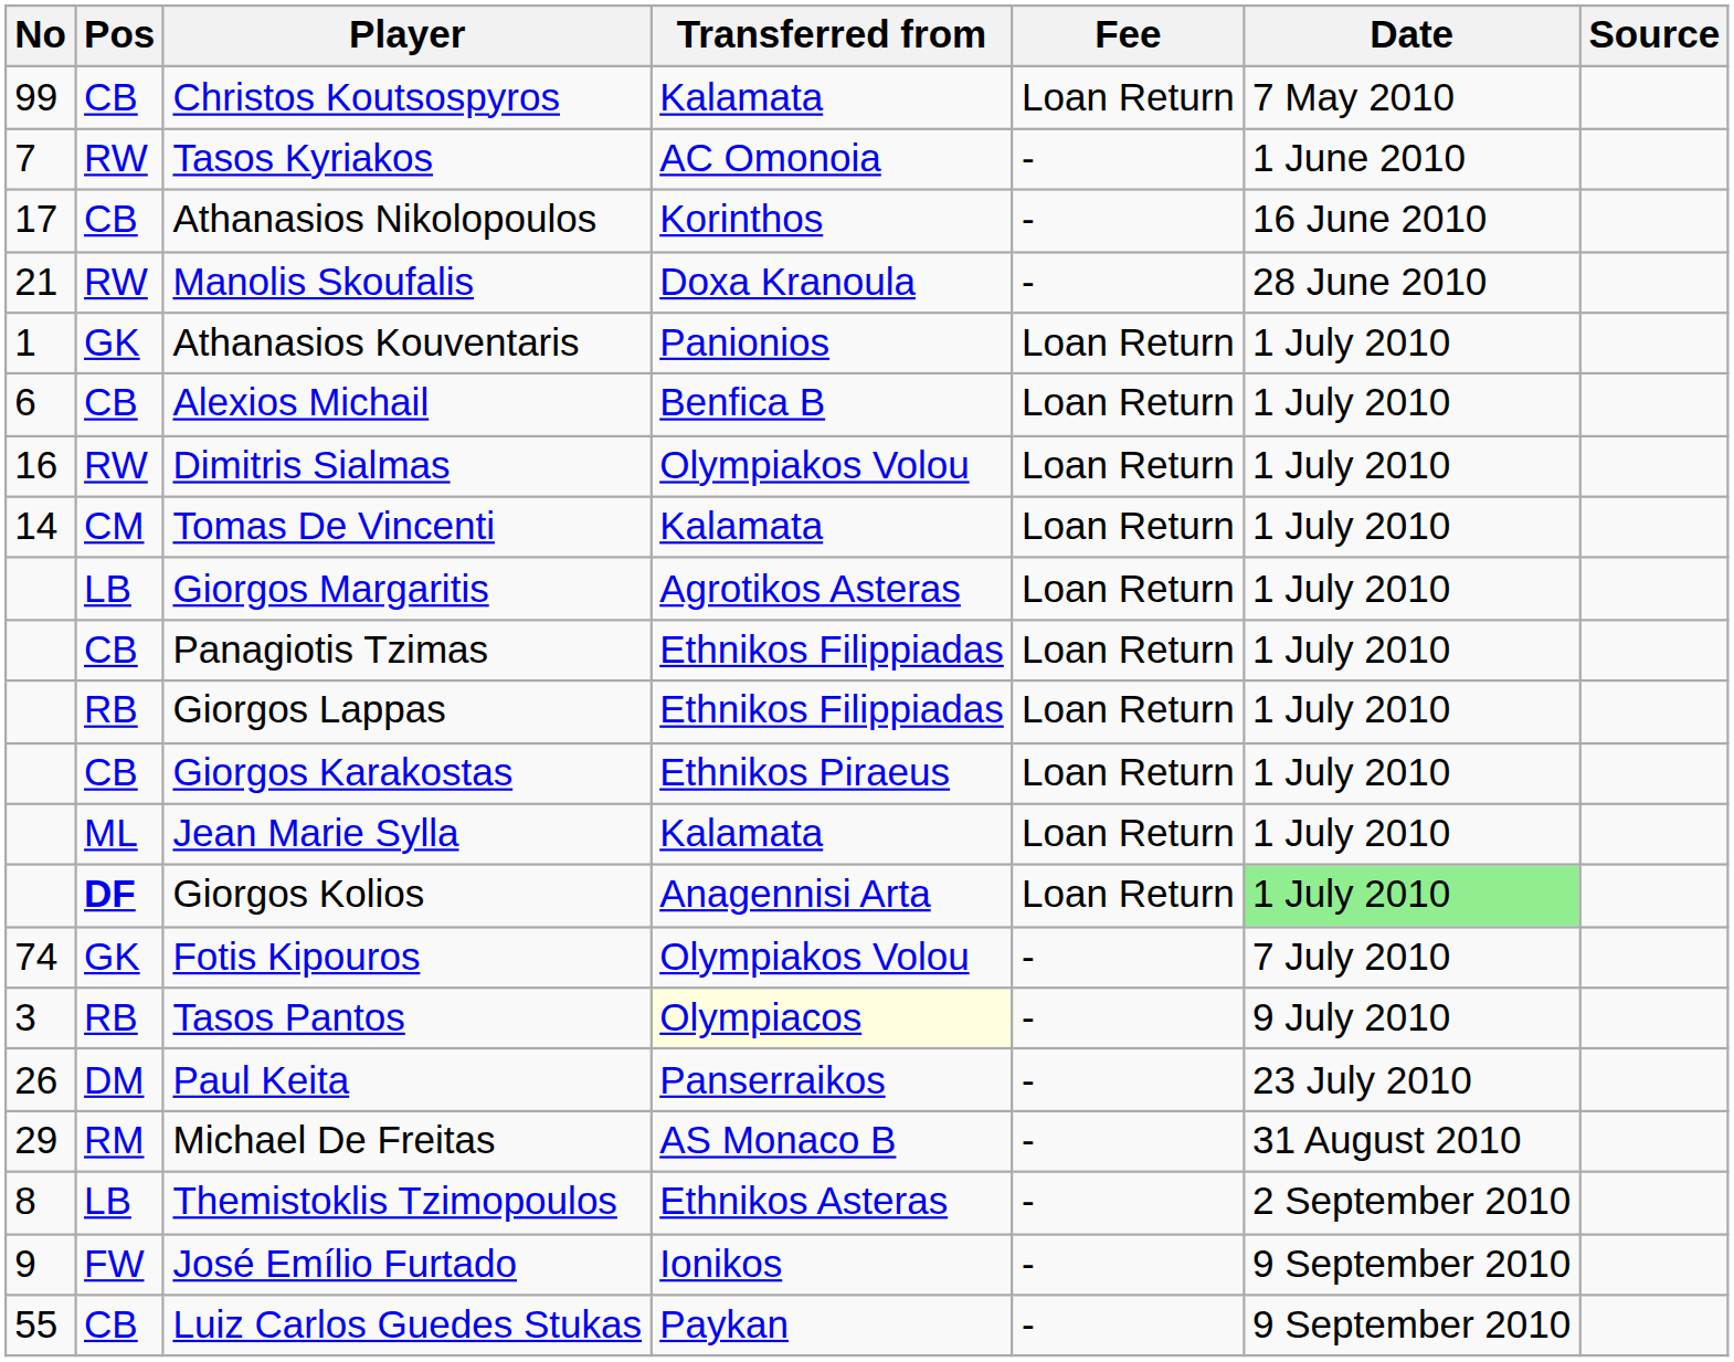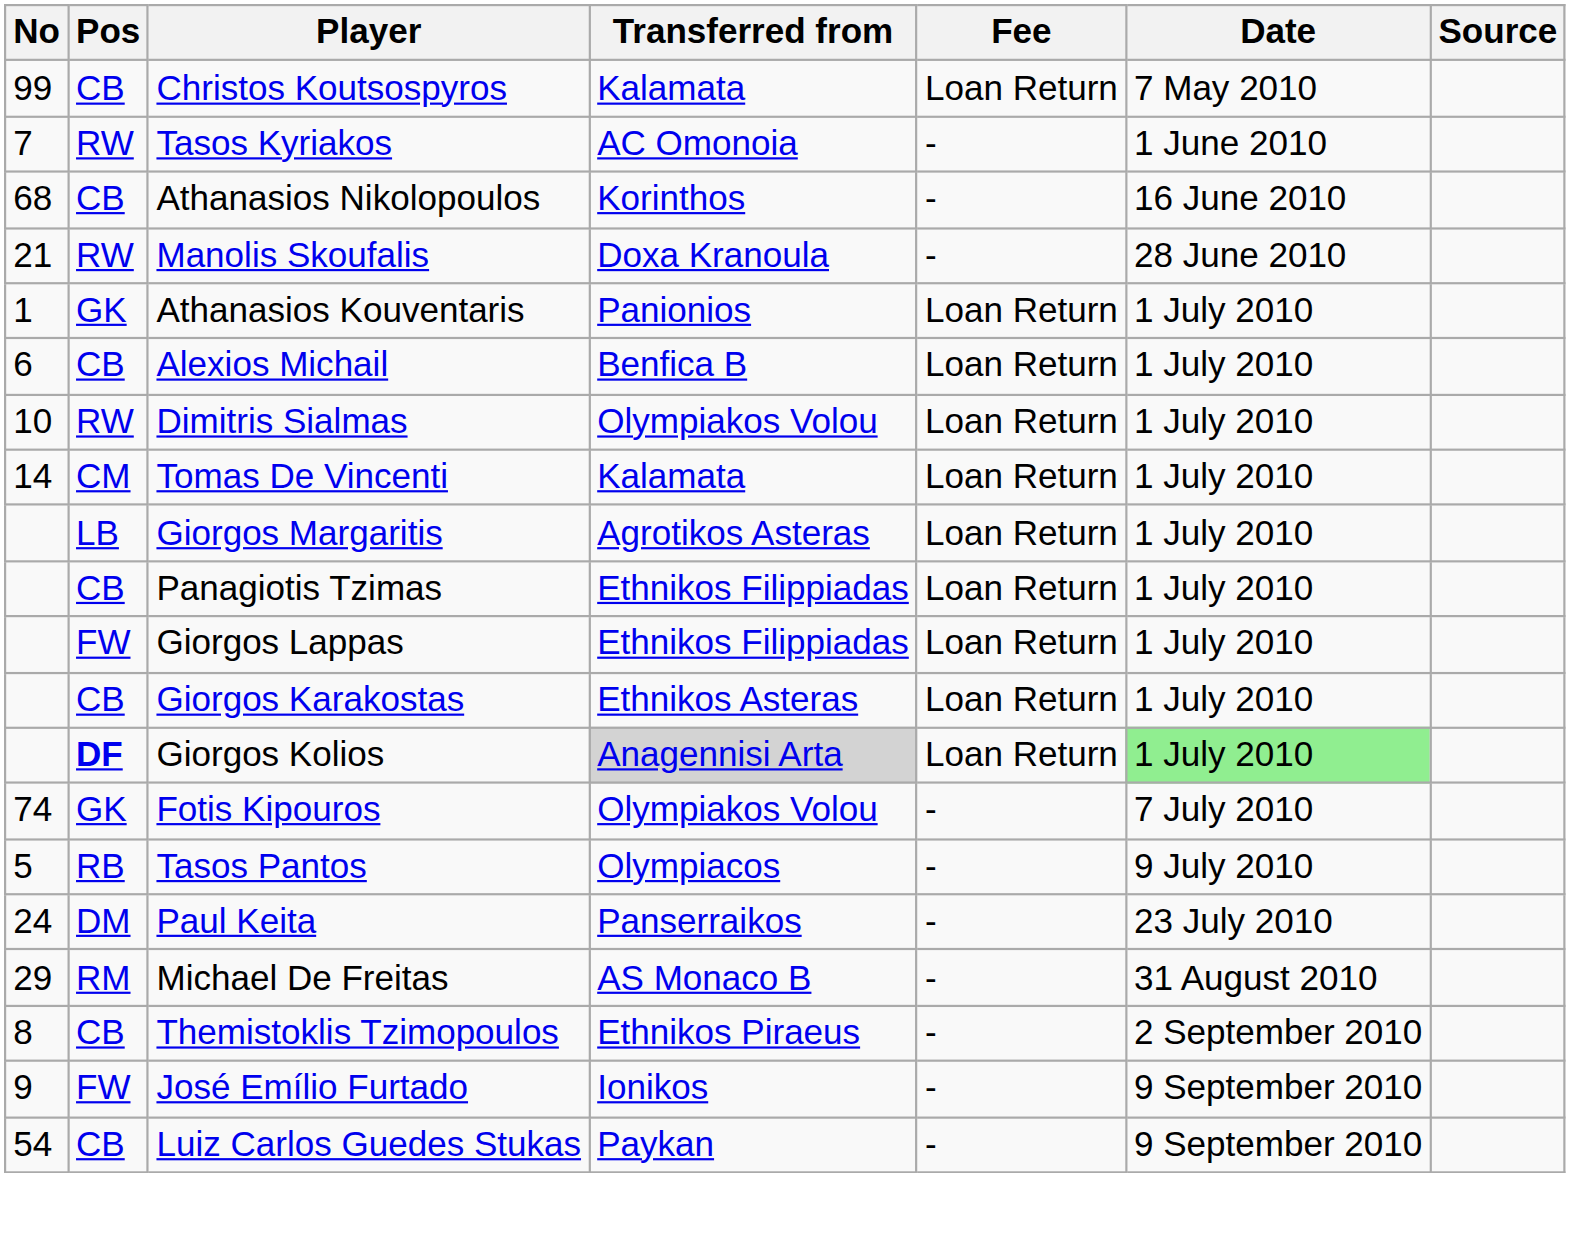Athanasios Nikolopoulos | No: 17 -> 68
Dimitris Sialmas | No: 16 -> 10
Giorgos Lappas | Pos: RB -> FW
Giorgos Karakostas | Transferred from: Ethnikos Piraeus -> Ethnikos Asteras
- row: ML | Jean Marie Sylla | Kalamata | Loan Return | 1 July 2010
Giorgos Kolios | Transferred from: no background -> lightgrey background
Tasos Pantos | No: 3 -> 5
Tasos Pantos | Transferred from: lightyellow background -> no background
Paul Keita | No: 26 -> 24
Themistoklis Tzimopoulos | Pos: LB -> CB
Themistoklis Tzimopoulos | Transferred from: Ethnikos Asteras -> Ethnikos Piraeus
Luiz Carlos Guedes Stukas | No: 55 -> 54
